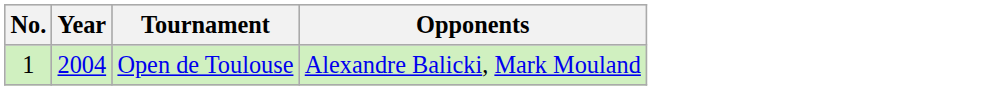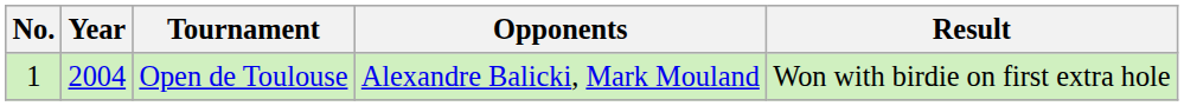+ column: Result | Won with birdie on first extra hole
